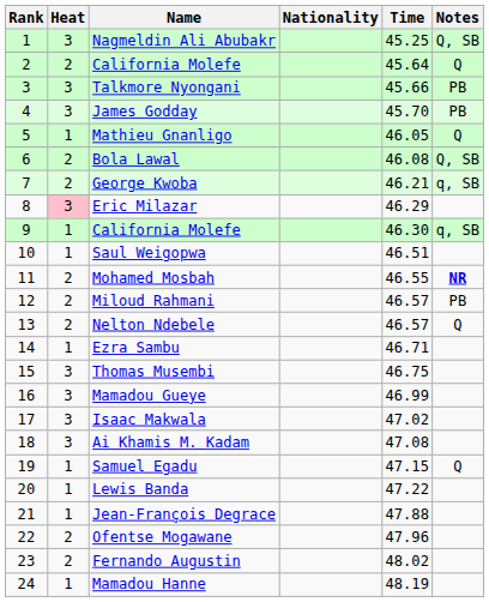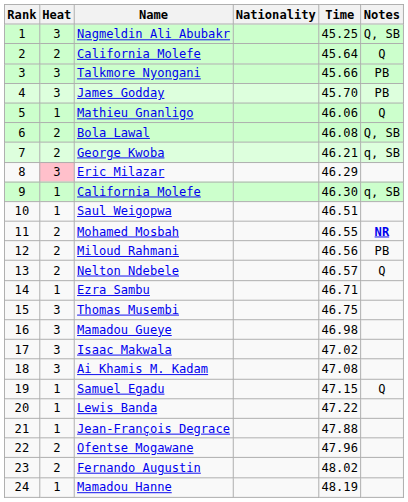Mathieu Gnanligo | Time: 46.05 -> 46.06
Miloud Rahmani | Time: 46.57 -> 46.56
Mamadou Gueye | Time: 46.99 -> 46.98
